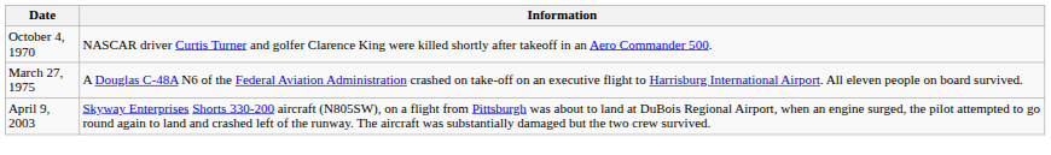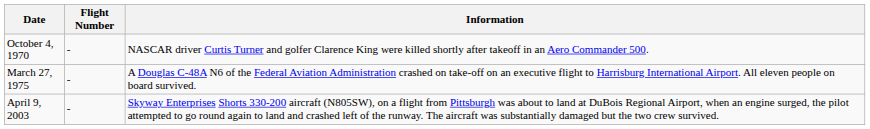+ column: Flight Number | - | - | -
